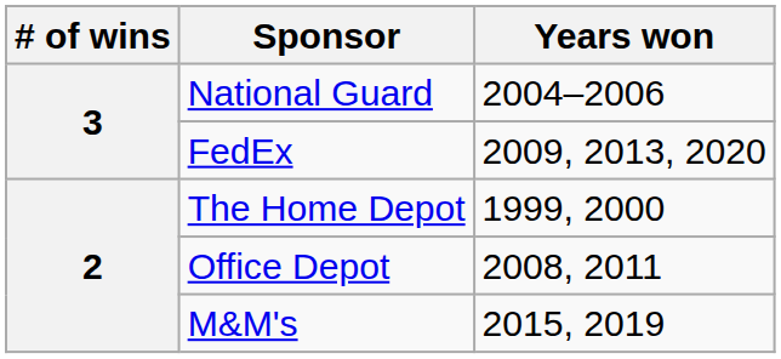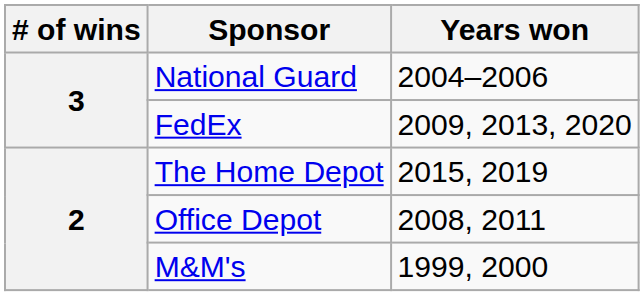The Home Depot | Years won: 1999, 2000 -> 2015, 2019
M&M's | Years won: 2015, 2019 -> 1999, 2000
